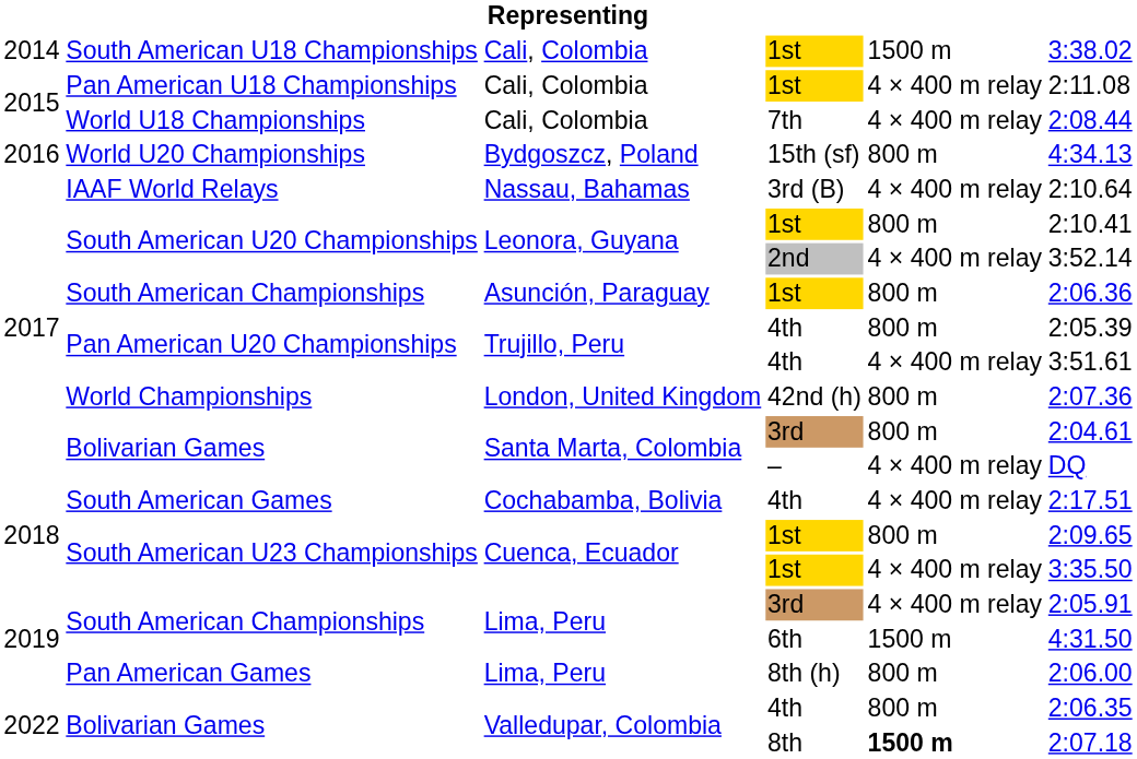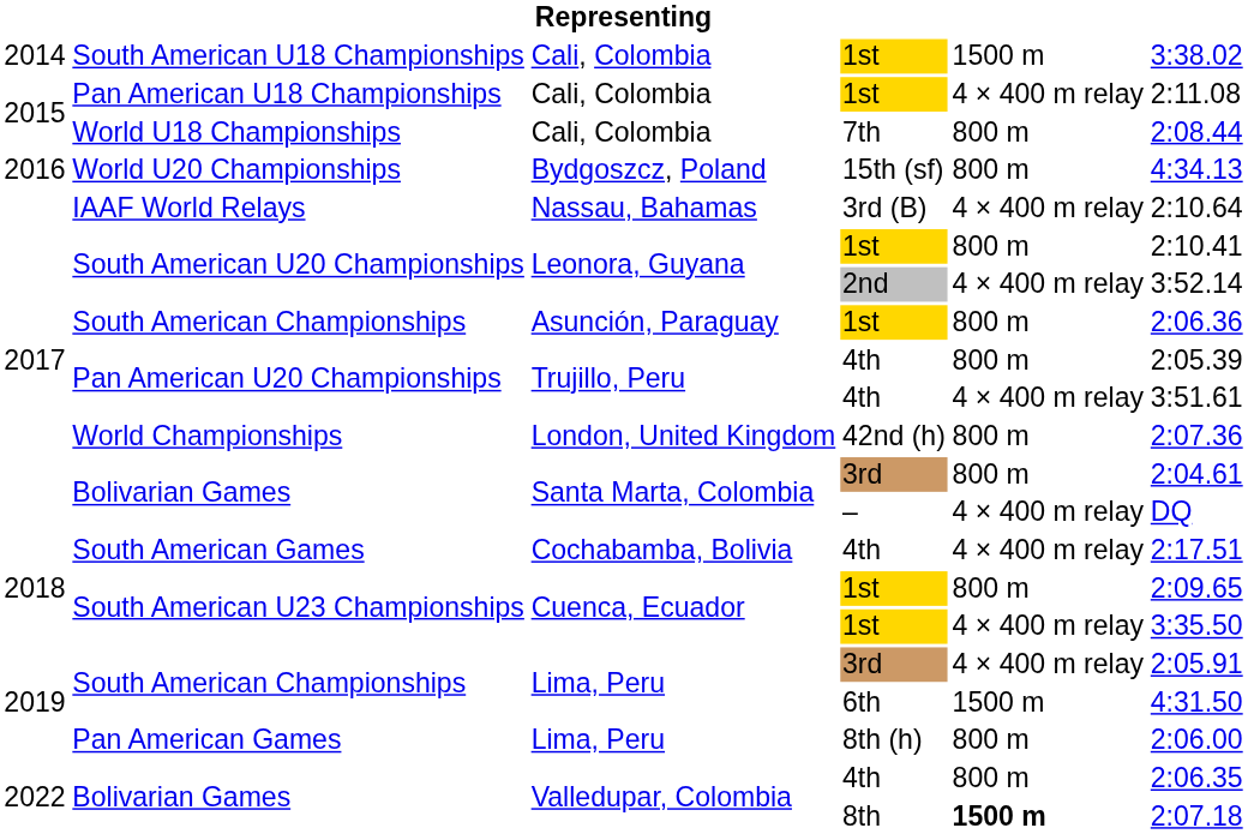World U18 Championships | column 5: 4 × 400 m relay -> 800 m
